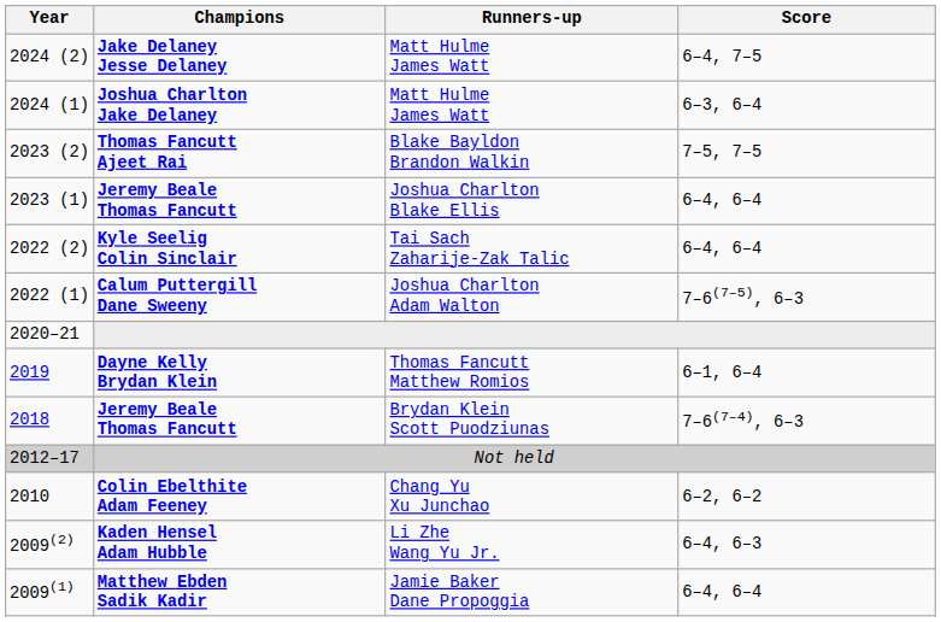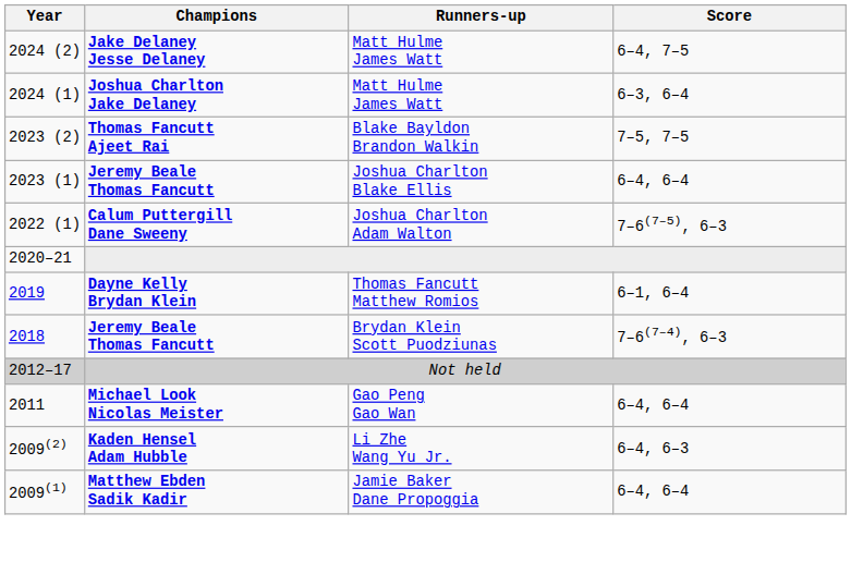- row: 2022 (2) | Kyle Seelig Colin Sinclair | Tai Sach Zaharije-Zak Talic | 6–4, 6–4
+ row: 2011 | Michael Look Nicolas Meister | Gao Peng Gao Wan | 6–4, 6–4
- row: 2010 | Colin Ebelthite Adam Feeney | Chang Yu Xu Junchao | 6–2, 6–2
